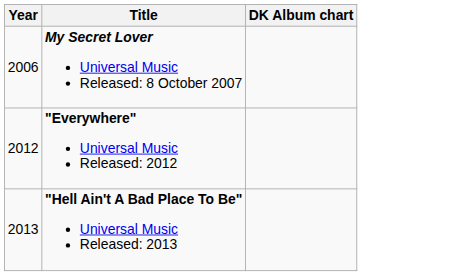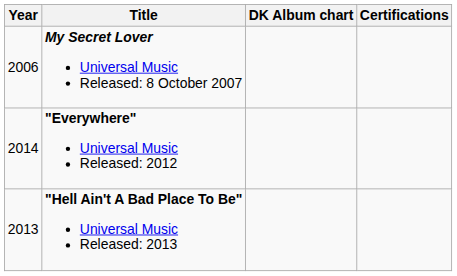+ column: Certifications
"Everywhere" Universal Music Released: 2012 | Year: 2012 -> 2014
